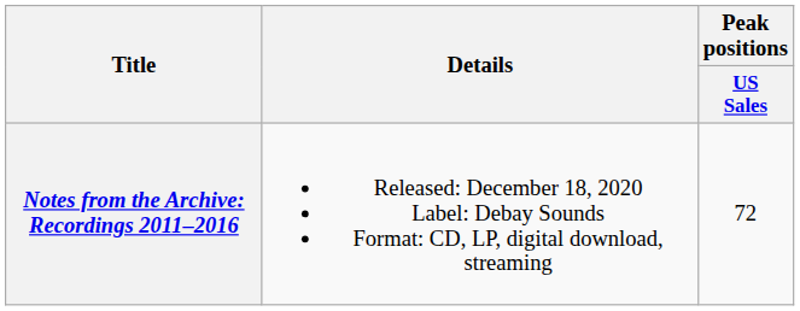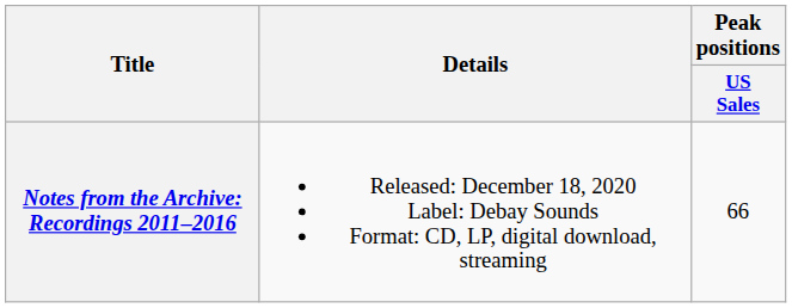Notes from the Archive: Recordings 2011–2016 | Peak positions / US Sales: 72 -> 66
